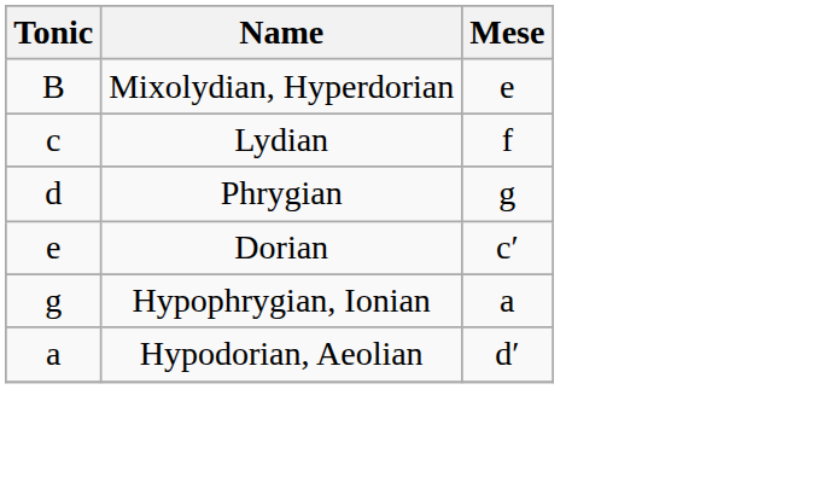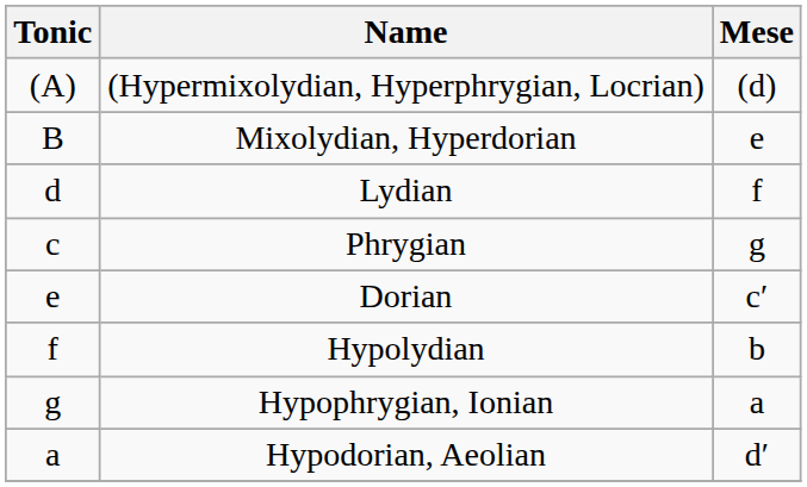+ row: (A) | (Hypermixolydian, Hyperphrygian, Locrian) | (d)
Lydian | Tonic: c -> d
Phrygian | Tonic: d -> c
+ row: f | Hypolydian | b
